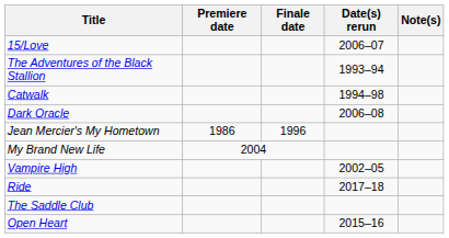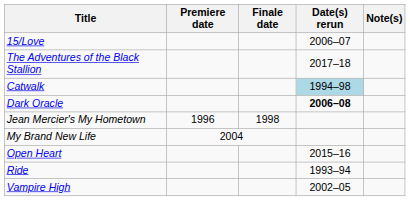The Adventures of the Black Stallion | Date(s) rerun: 1993–94 -> 2017–18
Catwalk | Date(s) rerun: no background -> lightblue background
Dark Oracle | Date(s) rerun: normal -> bold
Jean Mercier's My Hometown | Premiere date: 1986 -> 1996
Jean Mercier's My Hometown | Finale date: 1996 -> 1998
rows swapped: Open Heart <-> Vampire High
Ride | Date(s) rerun: 2017–18 -> 1993–94
- row: The Saddle Club
